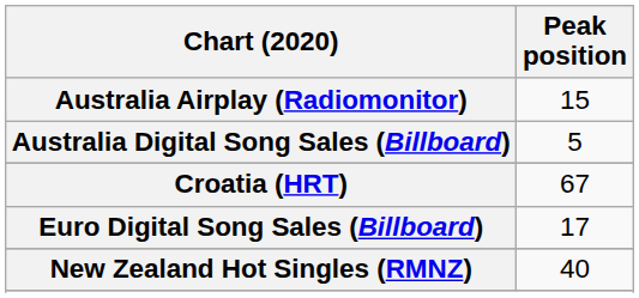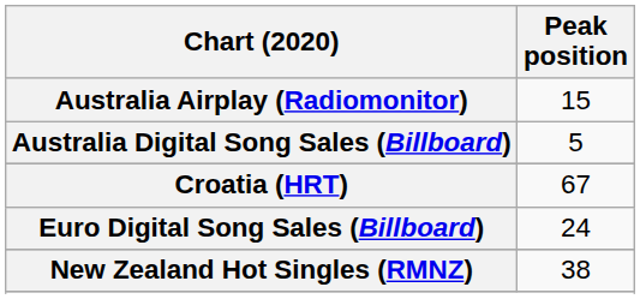Euro Digital Song Sales (Billboard) | Peak position: 17 -> 24
New Zealand Hot Singles (RMNZ) | Peak position: 40 -> 38
